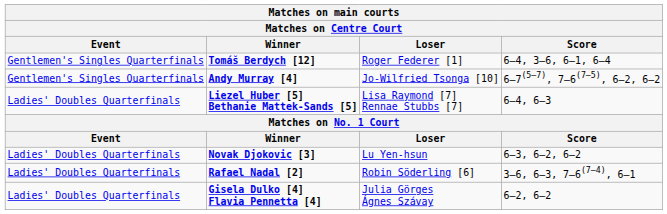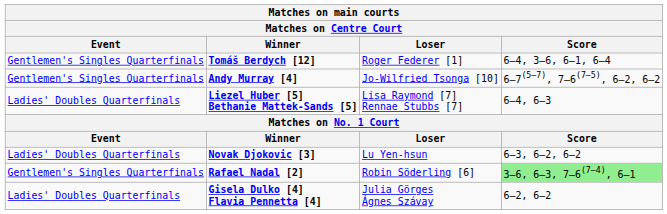Rafael Nadal [2] | Event: Ladies' Doubles Quarterfinals -> Gentlemen's Singles Quarterfinals
Rafael Nadal [2] | Score: no background -> lightgreen background
